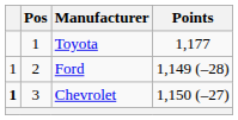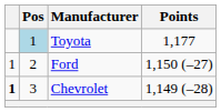Toyota | Pos: no background -> lightblue background
Ford | Points: 1,149 (–28) -> 1,150 (–27)
Chevrolet | Points: 1,150 (–27) -> 1,149 (–28)
